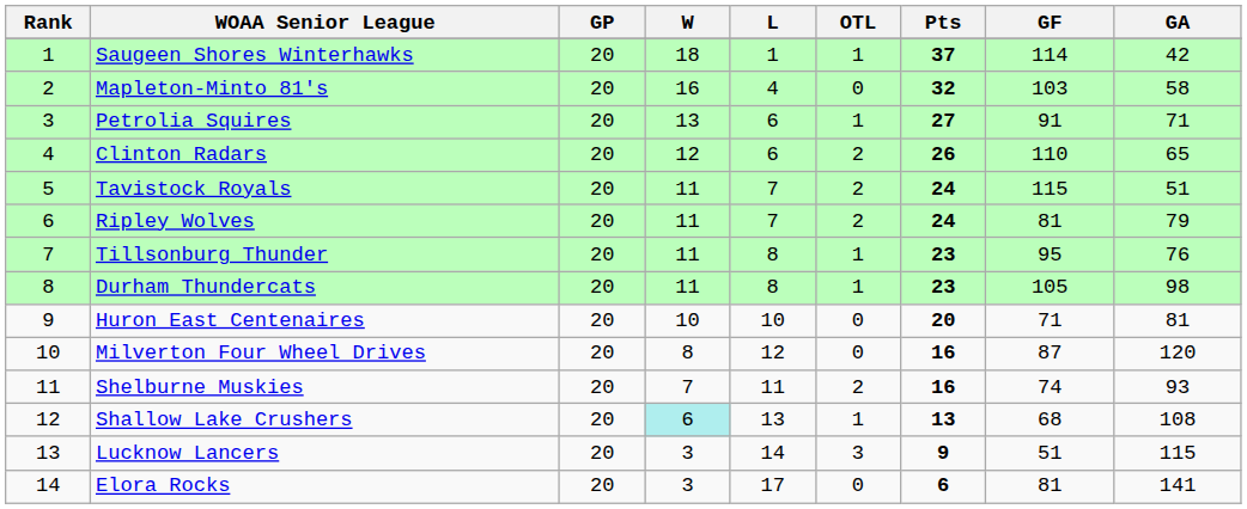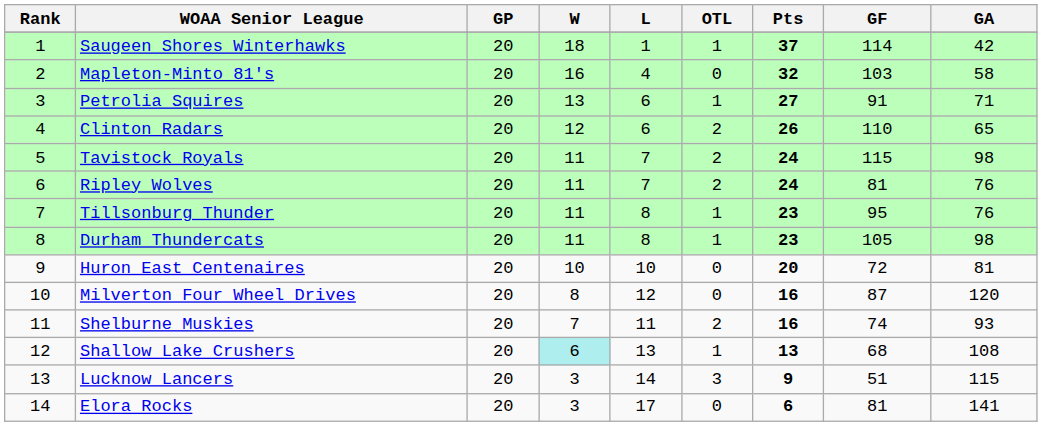Tavistock Royals | GA: 51 -> 98
Ripley Wolves | GA: 79 -> 76
Huron East Centenaires | GF: 71 -> 72
